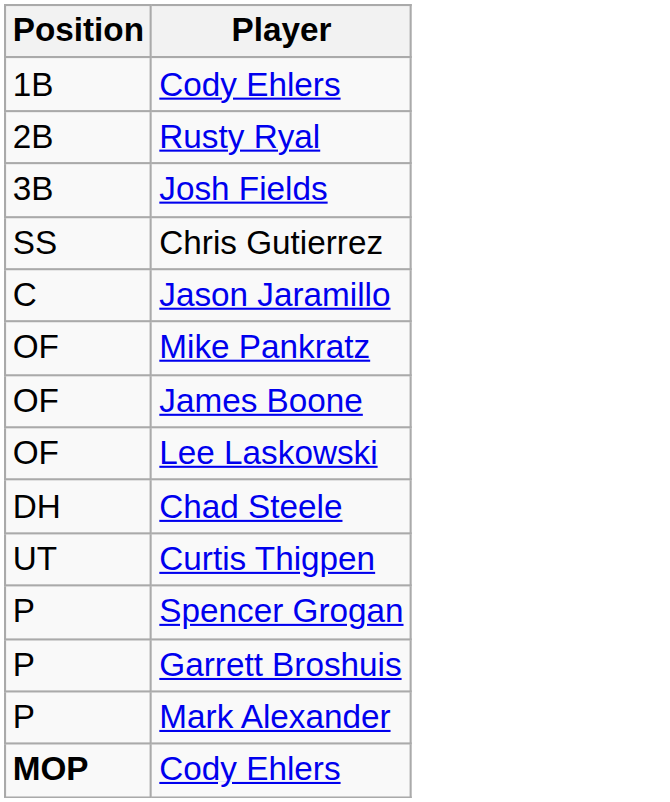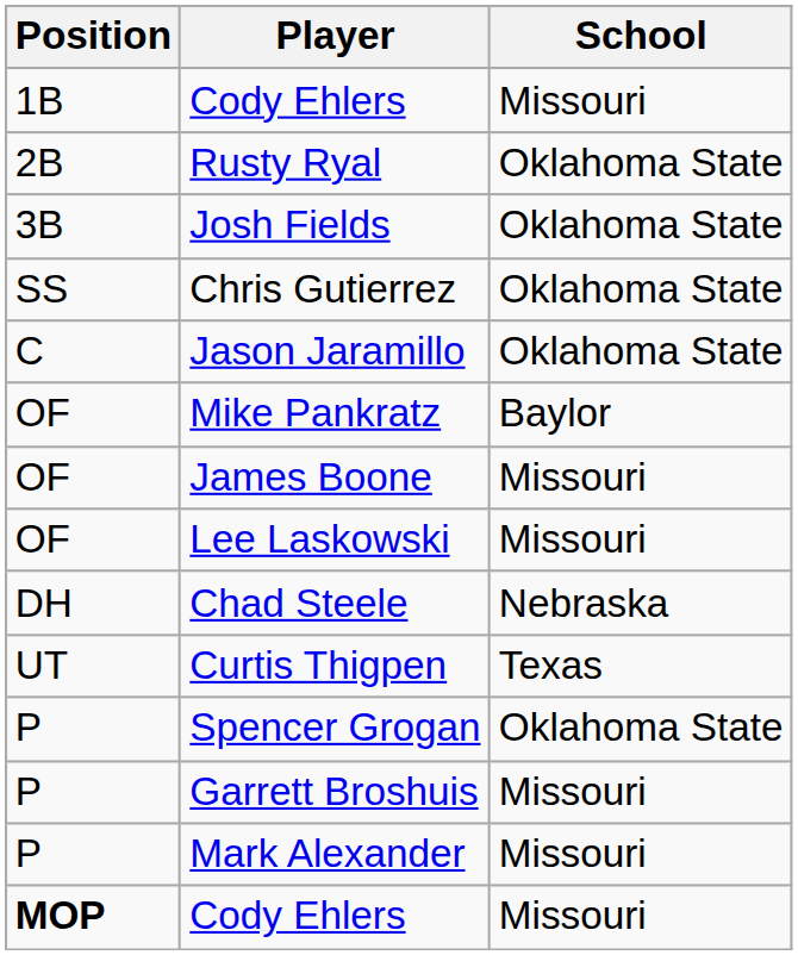+ column: School | Missouri | Oklahoma State | Oklahoma State | Oklahoma State | Oklahoma State | Baylor | Missouri | Missouri | Nebraska | Texas | Oklahoma State | Missouri | Missouri | Missouri
